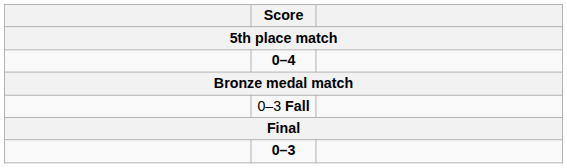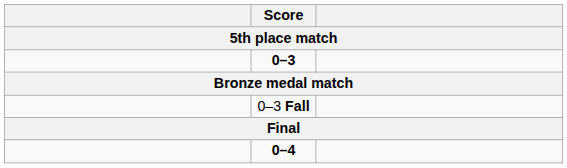rows swapped: 0–4 <-> 0–3
